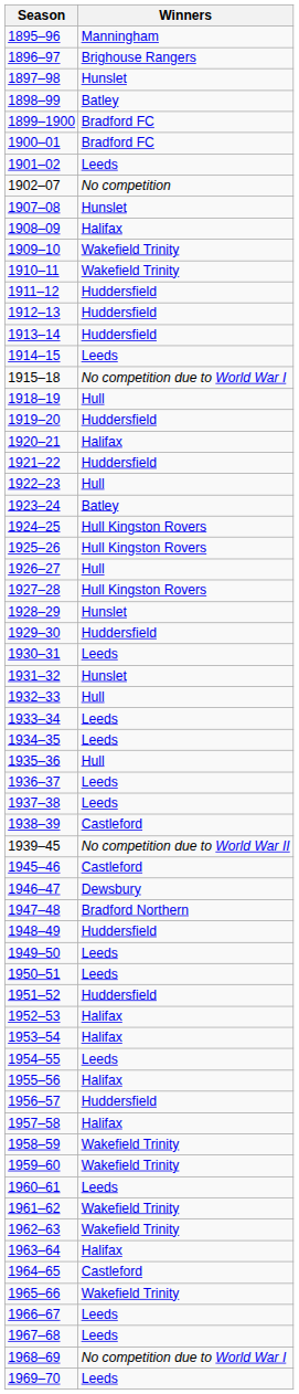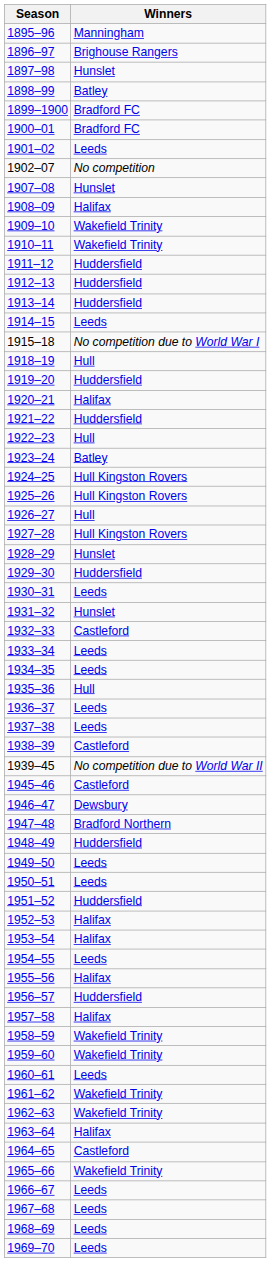1932–33 | Winners: Hull -> Castleford
1968–69 | Winners: No competition due to World War I -> Leeds
